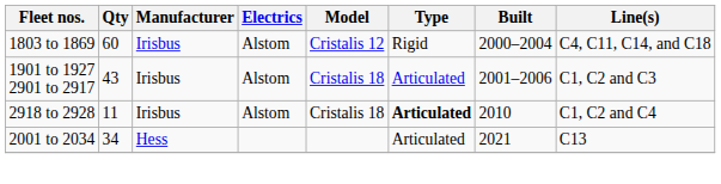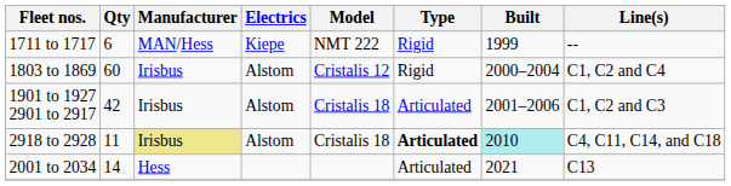+ row: 1711 to 1717 | 6 | MAN/Hess | Kiepe | NMT 222 | Rigid | 1999 | --
1803 to 1869 | Line(s): C4, C11, C14, and C18 -> C1, C2 and C4
1901 to 1927 2901 to 2917 | Qty: 43 -> 42
2918 to 2928 | Manufacturer: no background -> khaki background
2918 to 2928 | Built: no background -> paleturquoise background
2918 to 2928 | Line(s): C1, C2 and C4 -> C4, C11, C14, and C18
2001 to 2034 | Qty: 34 -> 14
